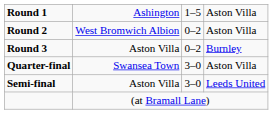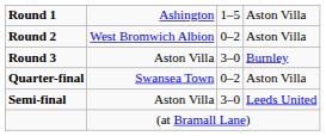Round 3 | column 3: 0–2 -> 3–0
Quarter-final | column 3: 3–0 -> 0–2
